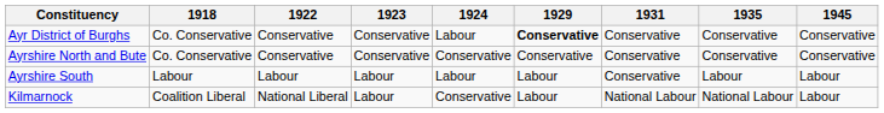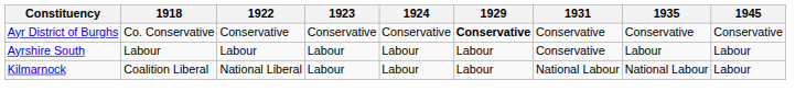Ayr District of Burghs | 1924: Labour -> Conservative
- row: Ayrshire North and Bute | Co. Conservative | Conservative | Conservative | Conservative | Conservative | Conservative | Conservative | Conservative
Kilmarnock | 1924: Conservative -> Labour
